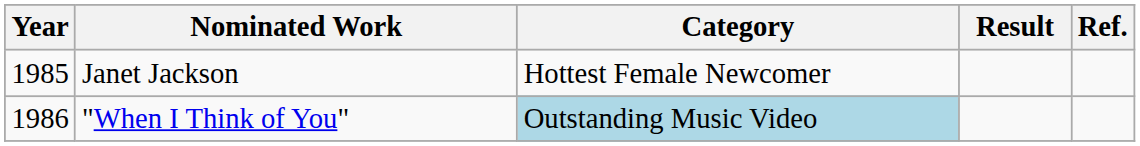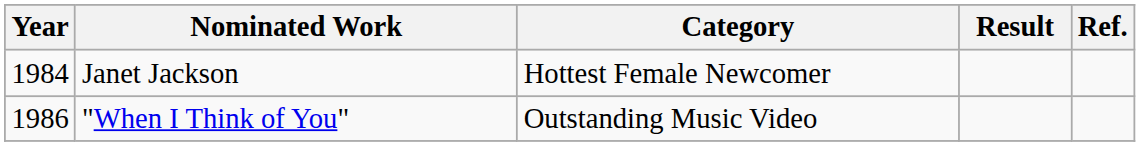Janet Jackson | Year: 1985 -> 1984
"When I Think of You" | Category: lightblue background -> no background
